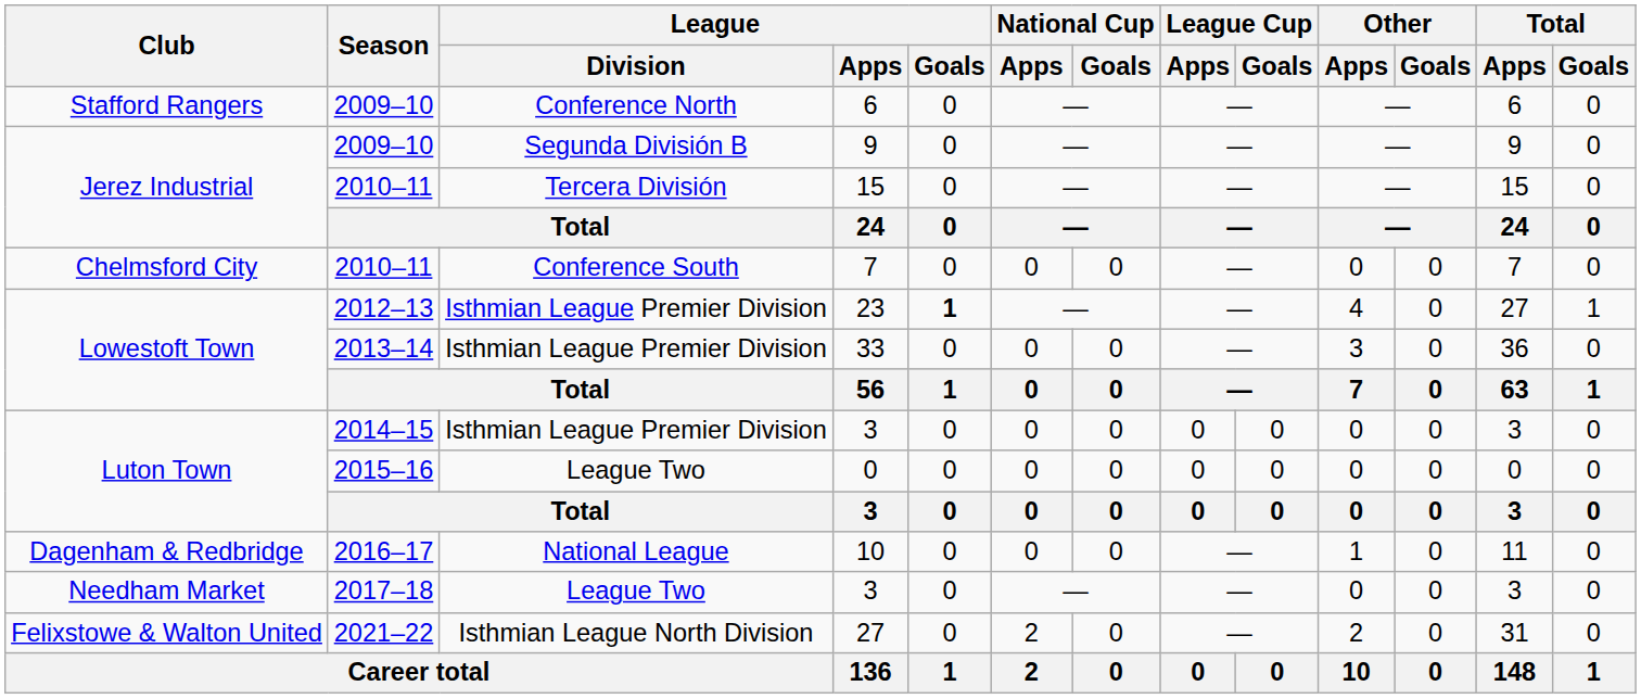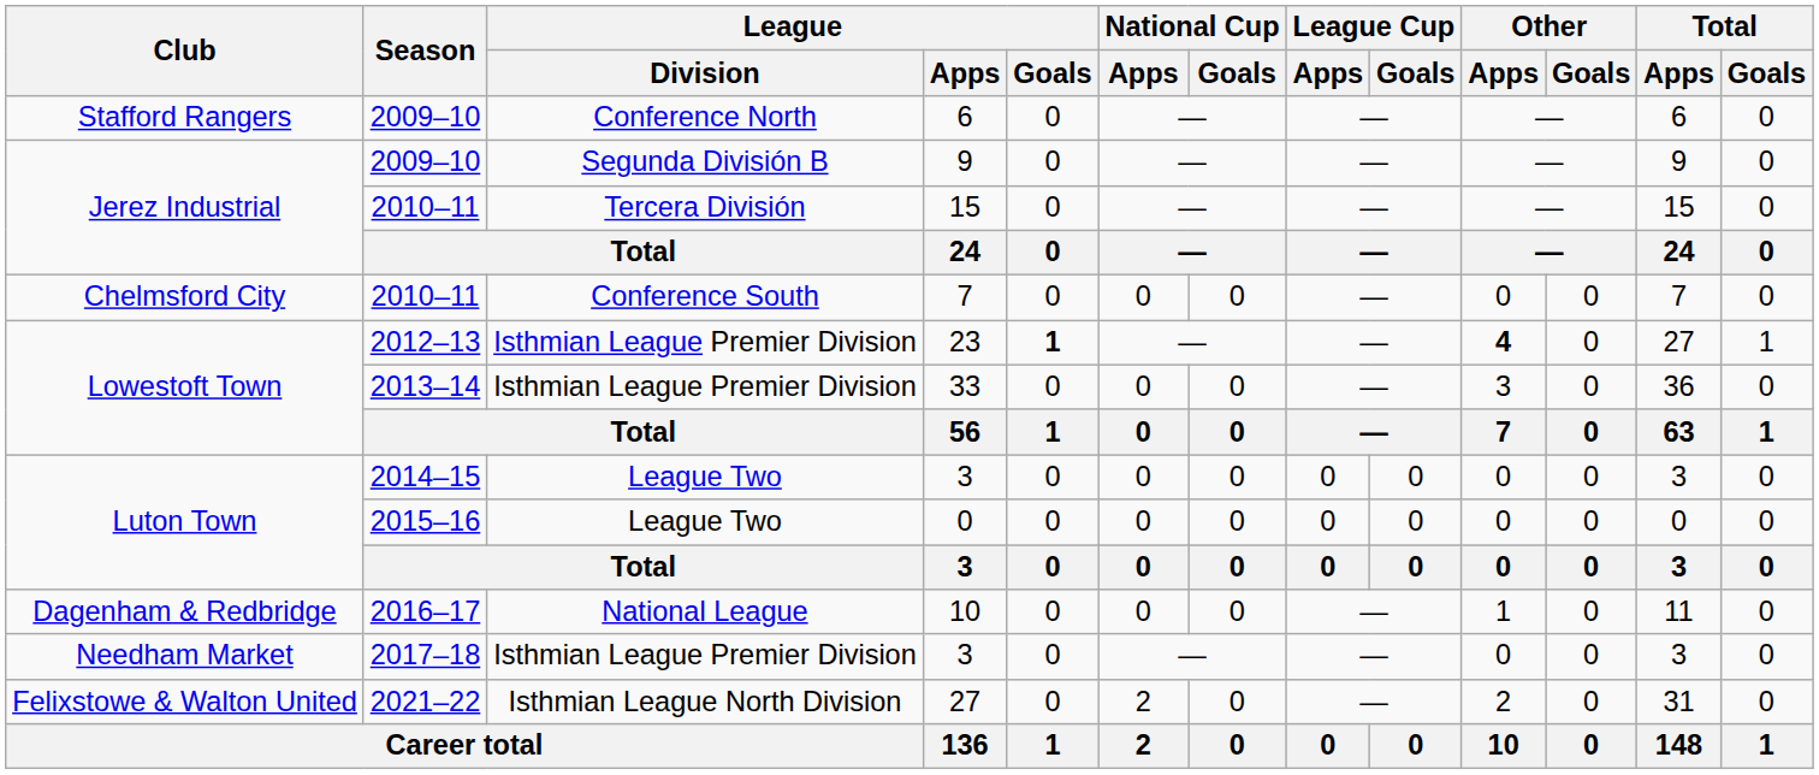23 | Other / Apps: normal -> bold
2014–15 / 3 | League / Division: Isthmian League Premier Division -> League Two
2017–18 / 3 | League / Division: League Two -> Isthmian League Premier Division
